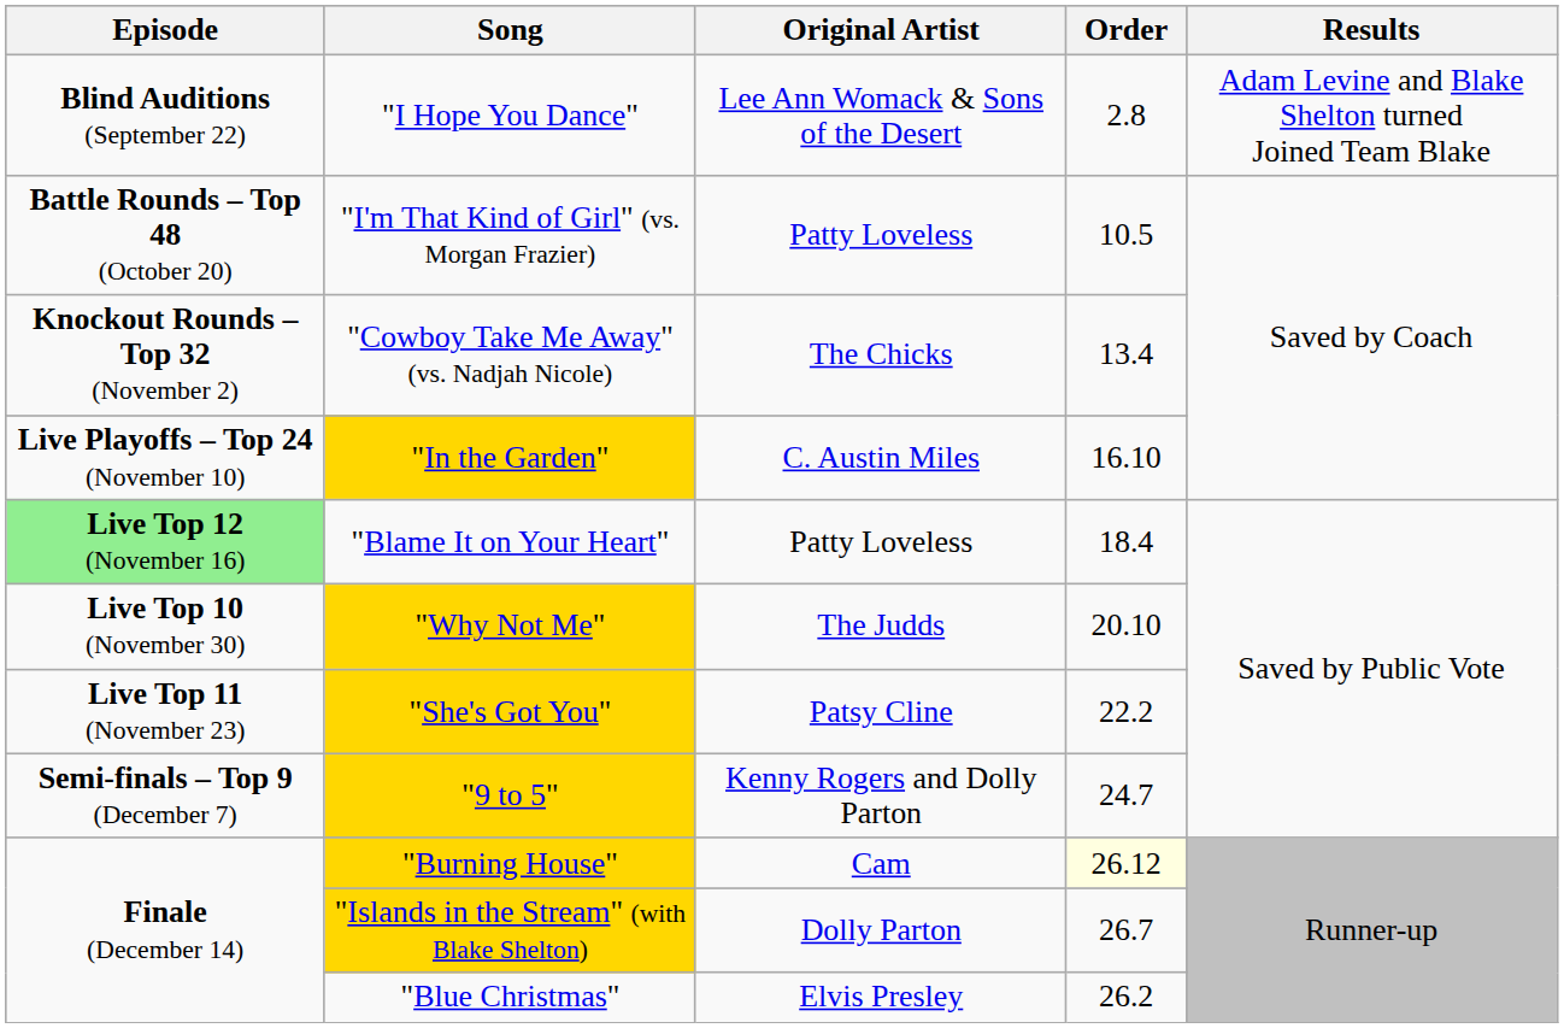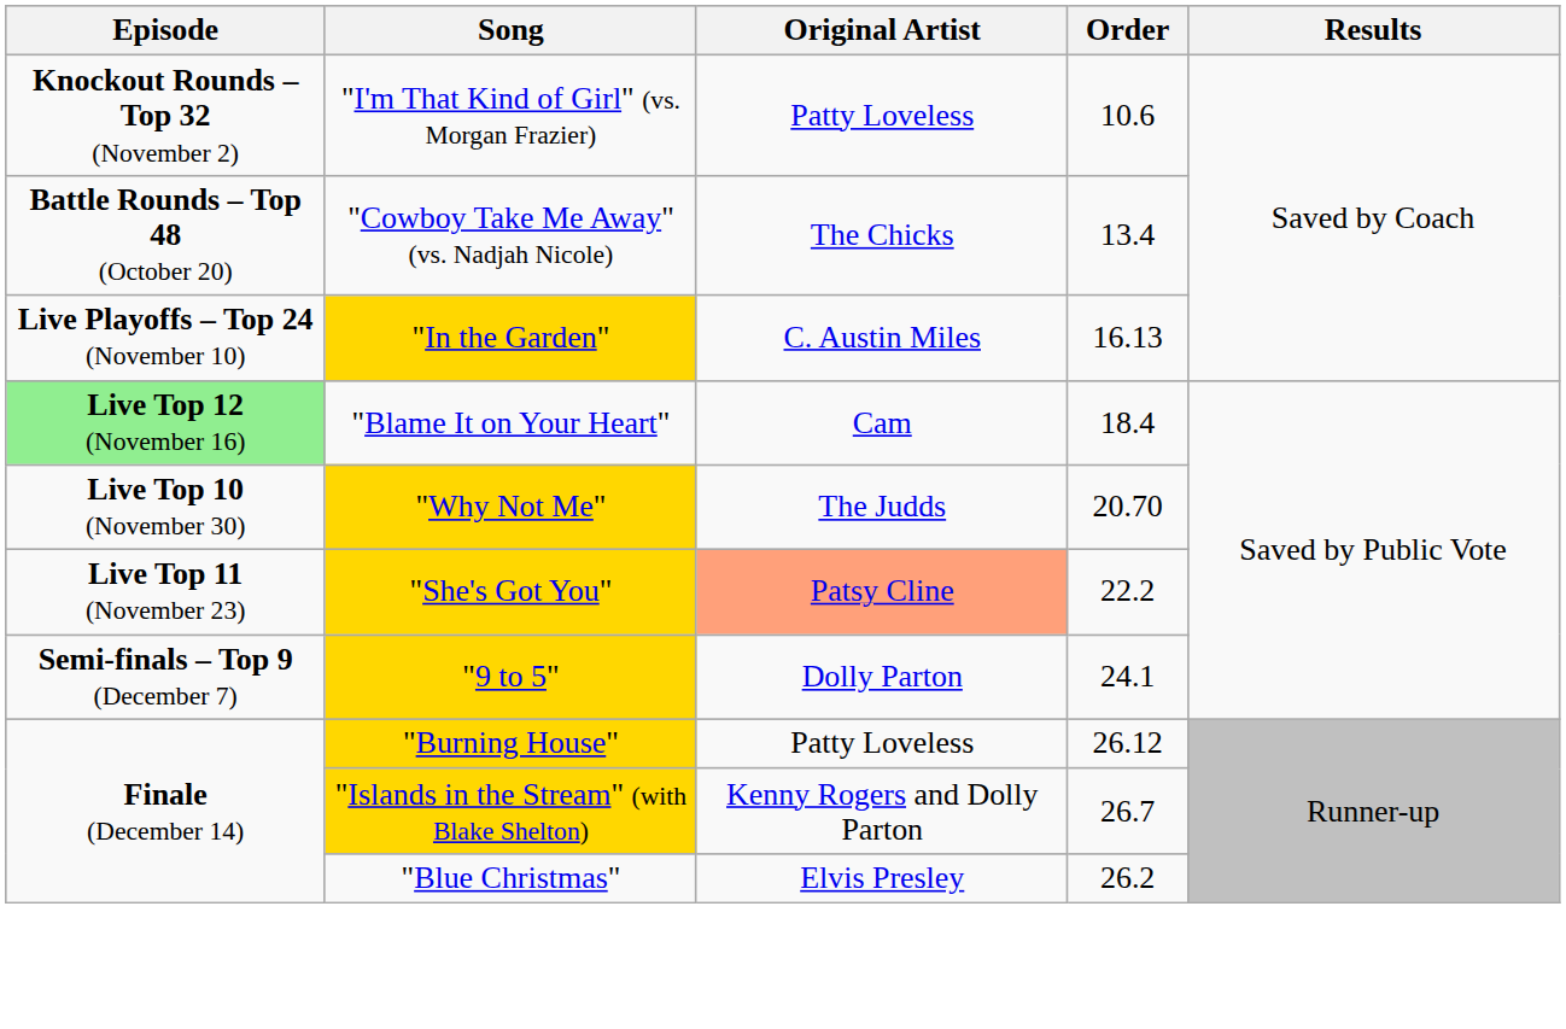- row: Blind Auditions (September 22) | "I Hope You Dance" | Lee Ann Womack & Sons of the Desert | 2.8 | Adam Levine and Blake Shelton turned Joined Team Blake
"I'm That Kind of Girl" (vs. Morgan Frazier) | Episode: Battle Rounds – Top 48 (October 20) -> Knockout Rounds – Top 32 (November 2)
"I'm That Kind of Girl" (vs. Morgan Frazier) | Order: 10.5 -> 10.6
"Cowboy Take Me Away" (vs. Nadjah Nicole) | Episode: Knockout Rounds – Top 32 (November 2) -> Battle Rounds – Top 48 (October 20)
"In the Garden" | Order: 16.10 -> 16.13
"Blame It on Your Heart" | Original Artist: Patty Loveless -> Cam
"Why Not Me" | Order: 20.10 -> 20.70
"She's Got You" | Original Artist: no background -> lightsalmon background
"9 to 5" | Original Artist: Kenny Rogers and Dolly Parton -> Dolly Parton
"9 to 5" | Order: 24.7 -> 24.1
"Burning House" | Original Artist: Cam -> Patty Loveless
"Burning House" | Order: lightyellow background -> no background
"Islands in the Stream" (with Blake Shelton) | Original Artist: Dolly Parton -> Kenny Rogers and Dolly Parton
